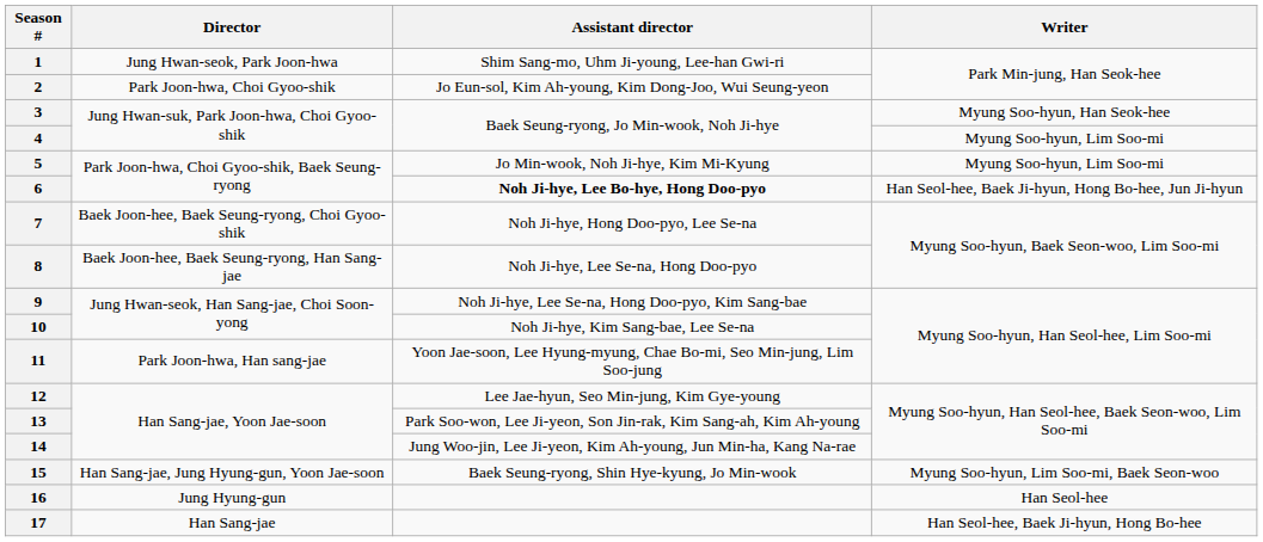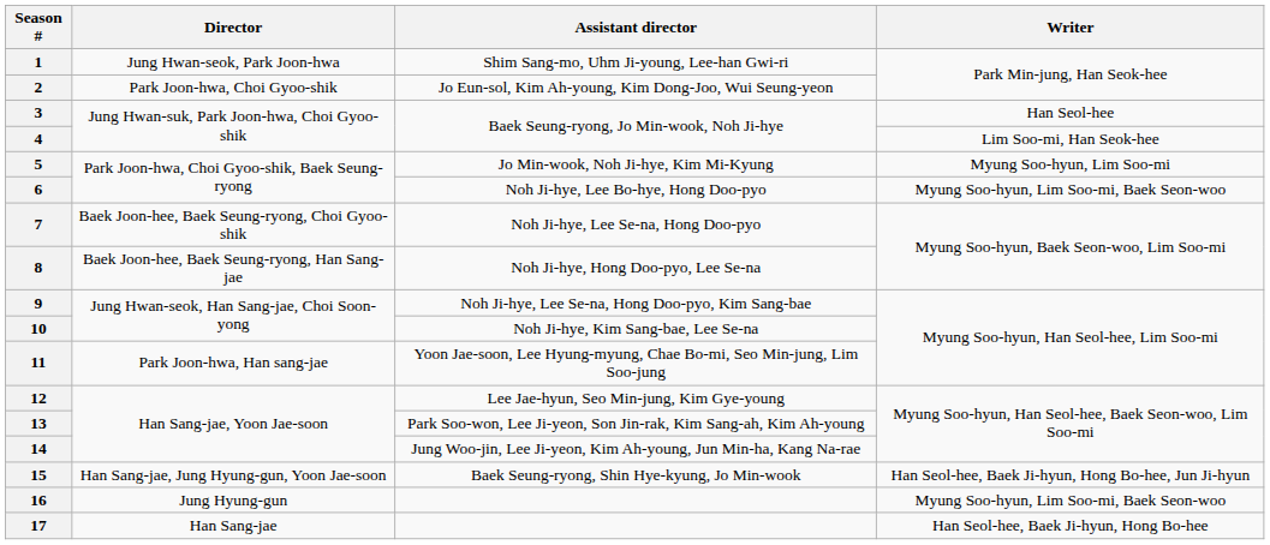3 | Writer: Myung Soo-hyun, Han Seok-hee -> Han Seol-hee
4 | Writer: Myung Soo-hyun, Lim Soo-mi -> Lim Soo-mi, Han Seok-hee
6 | Assistant director: bold -> normal
6 | Writer: Han Seol-hee, Baek Ji-hyun, Hong Bo-hee, Jun Ji-hyun -> Myung Soo-hyun, Lim Soo-mi, Baek Seon-woo
7 | Assistant director: Noh Ji-hye, Hong Doo-pyo, Lee Se-na -> Noh Ji-hye, Lee Se-na, Hong Doo-pyo
8 | Assistant director: Noh Ji-hye, Lee Se-na, Hong Doo-pyo -> Noh Ji-hye, Hong Doo-pyo, Lee Se-na
15 | Writer: Myung Soo-hyun, Lim Soo-mi, Baek Seon-woo -> Han Seol-hee, Baek Ji-hyun, Hong Bo-hee, Jun Ji-hyun
16 | Writer: Han Seol-hee -> Myung Soo-hyun, Lim Soo-mi, Baek Seon-woo
